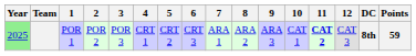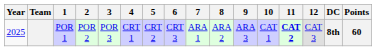POR 1 | Year: lightgreen background -> no background
POR 1 | Points: 59 -> 60
